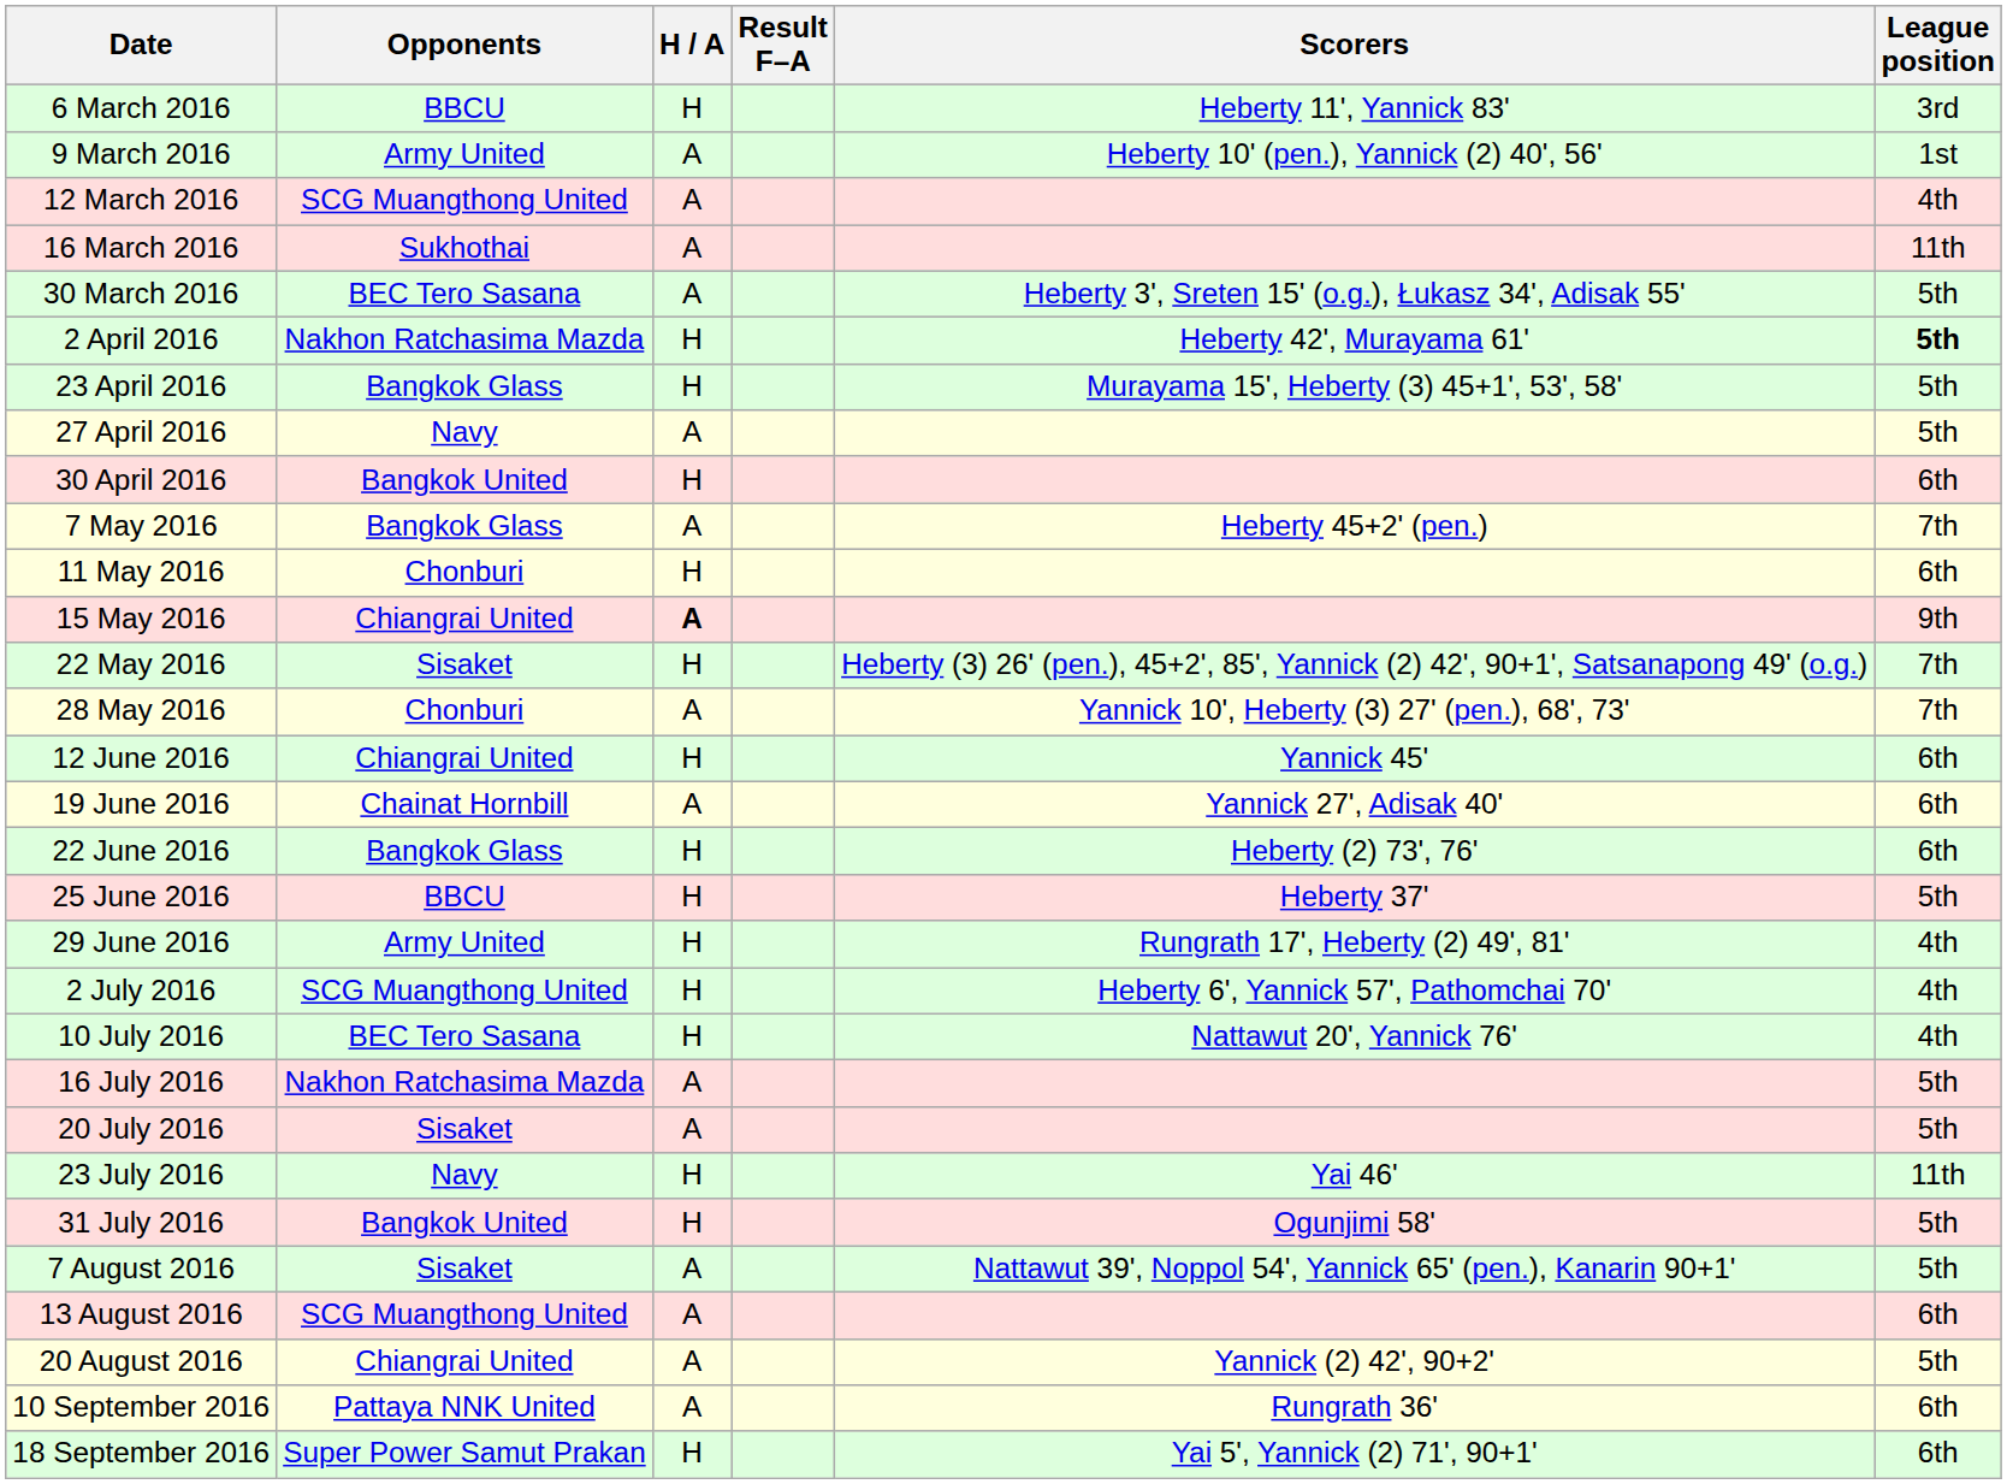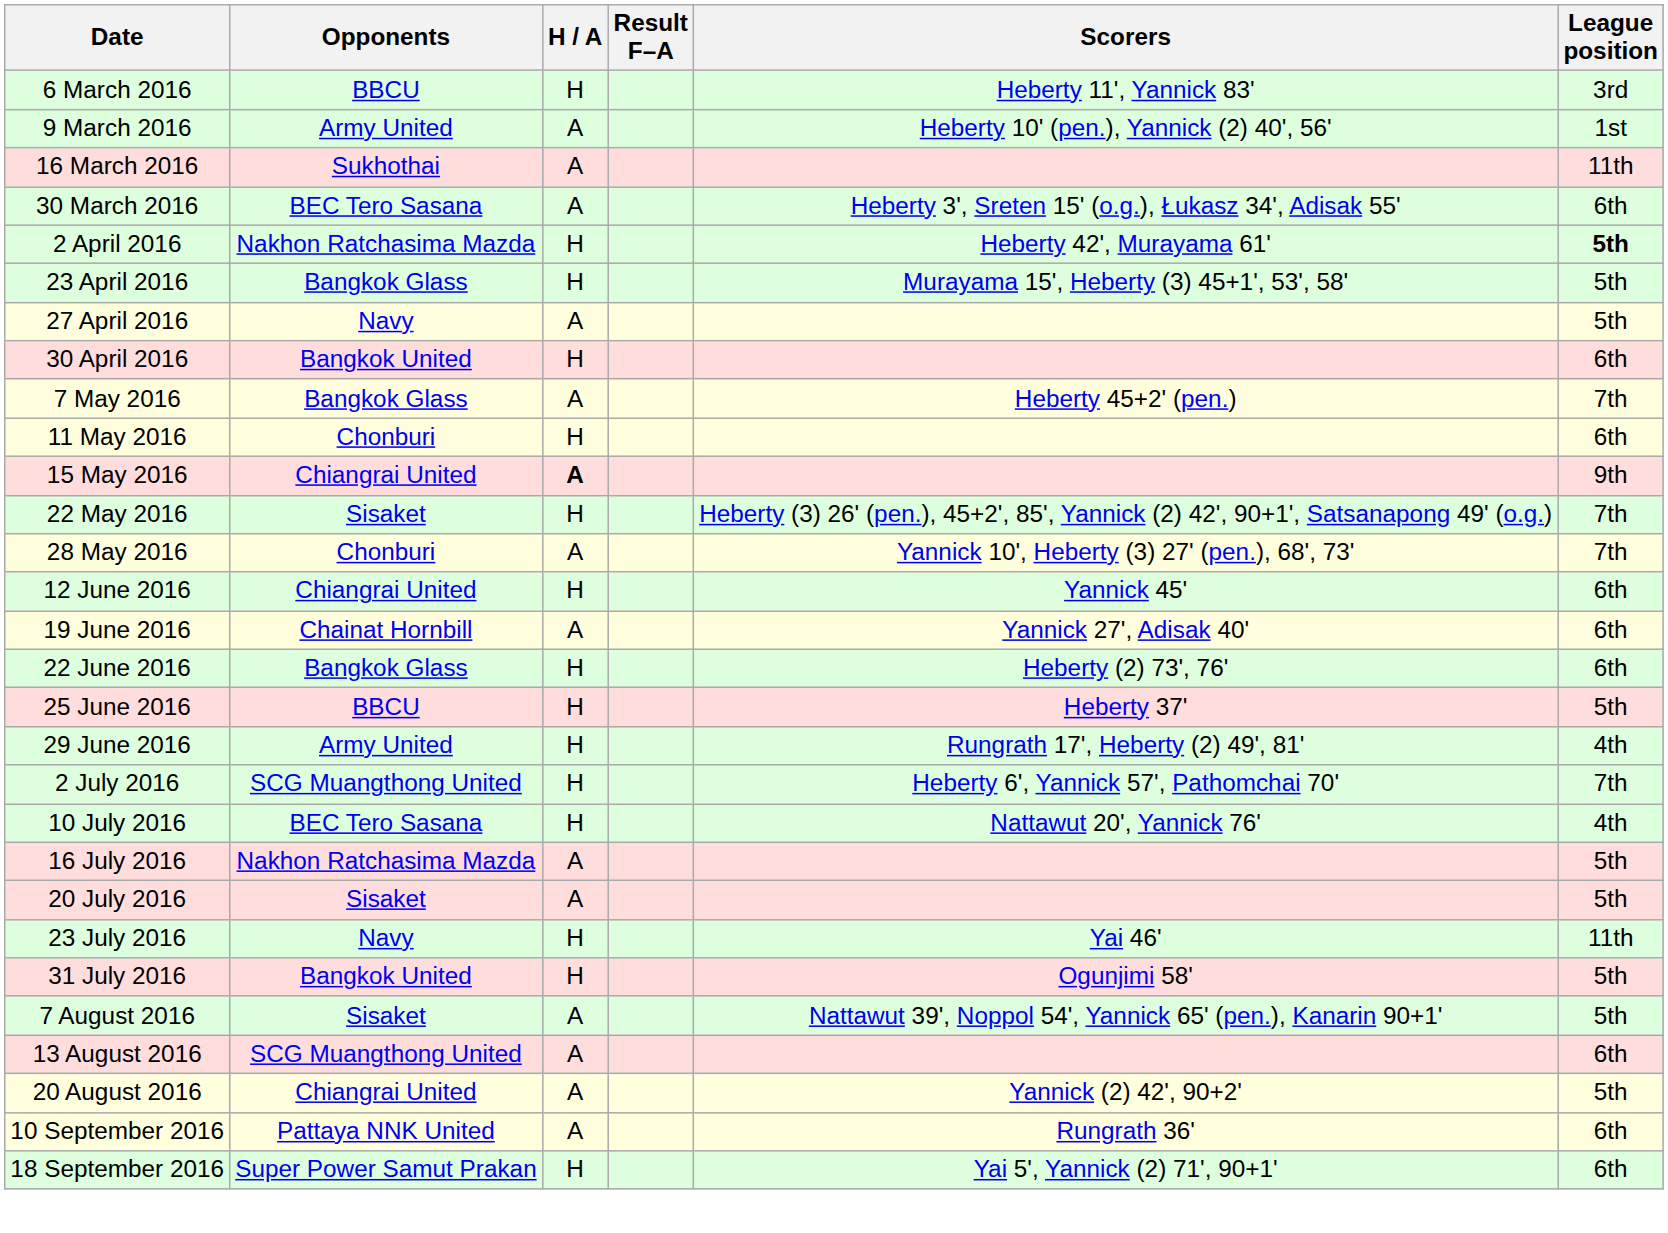- row: 12 March 2016 | SCG Muangthong United | A | 4th
30 March 2016 | League position: 5th -> 6th
2 July 2016 | League position: 4th -> 7th
